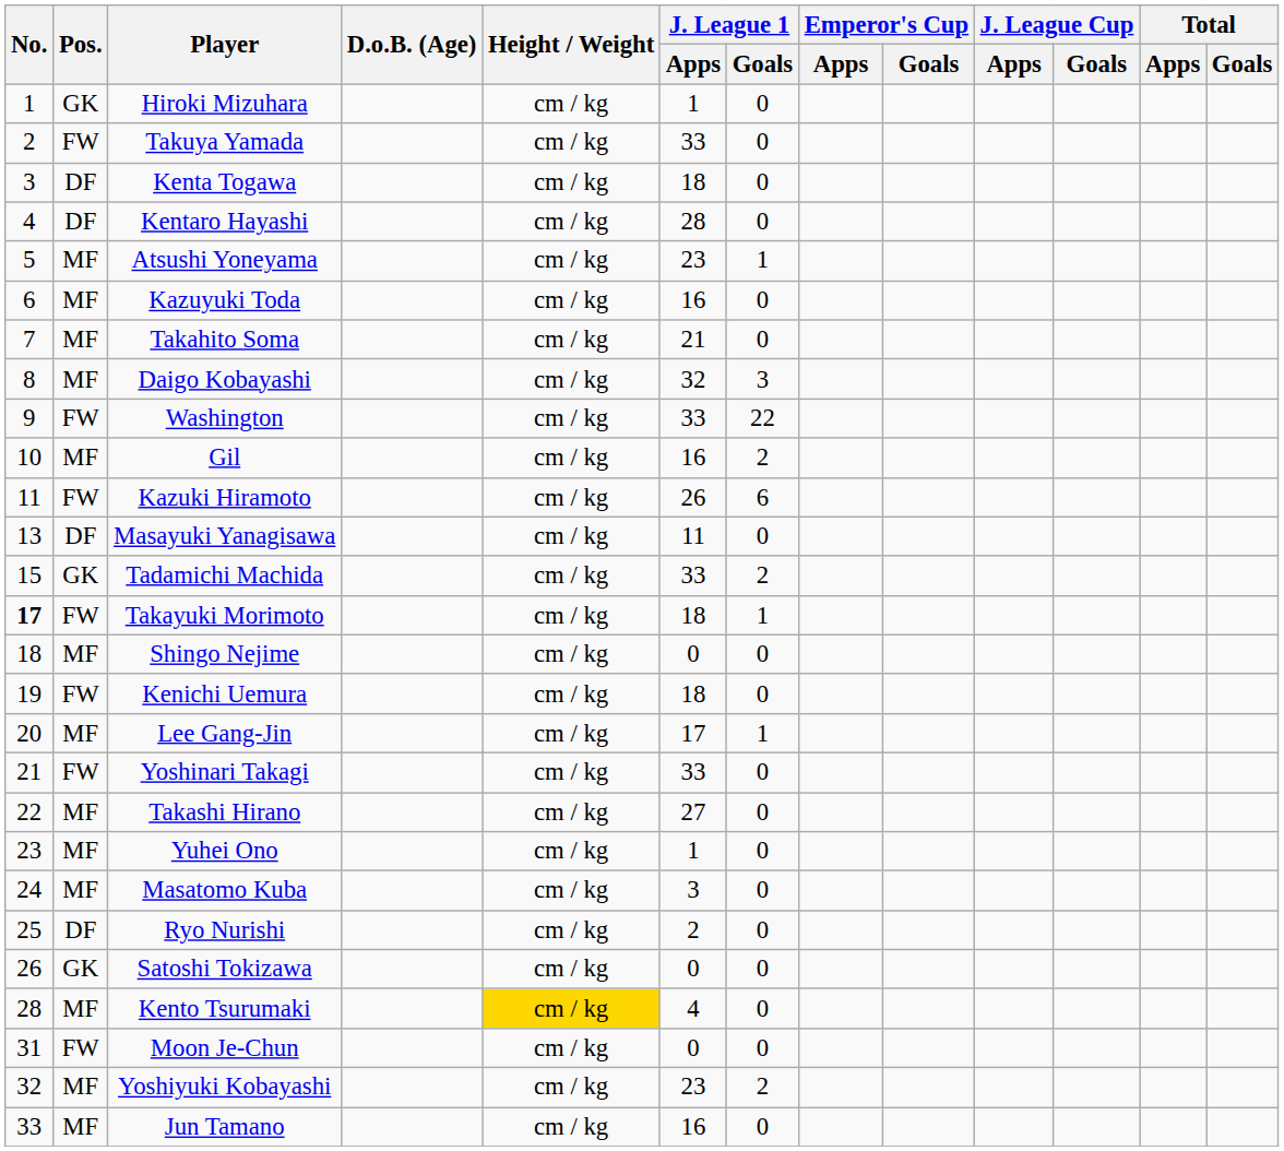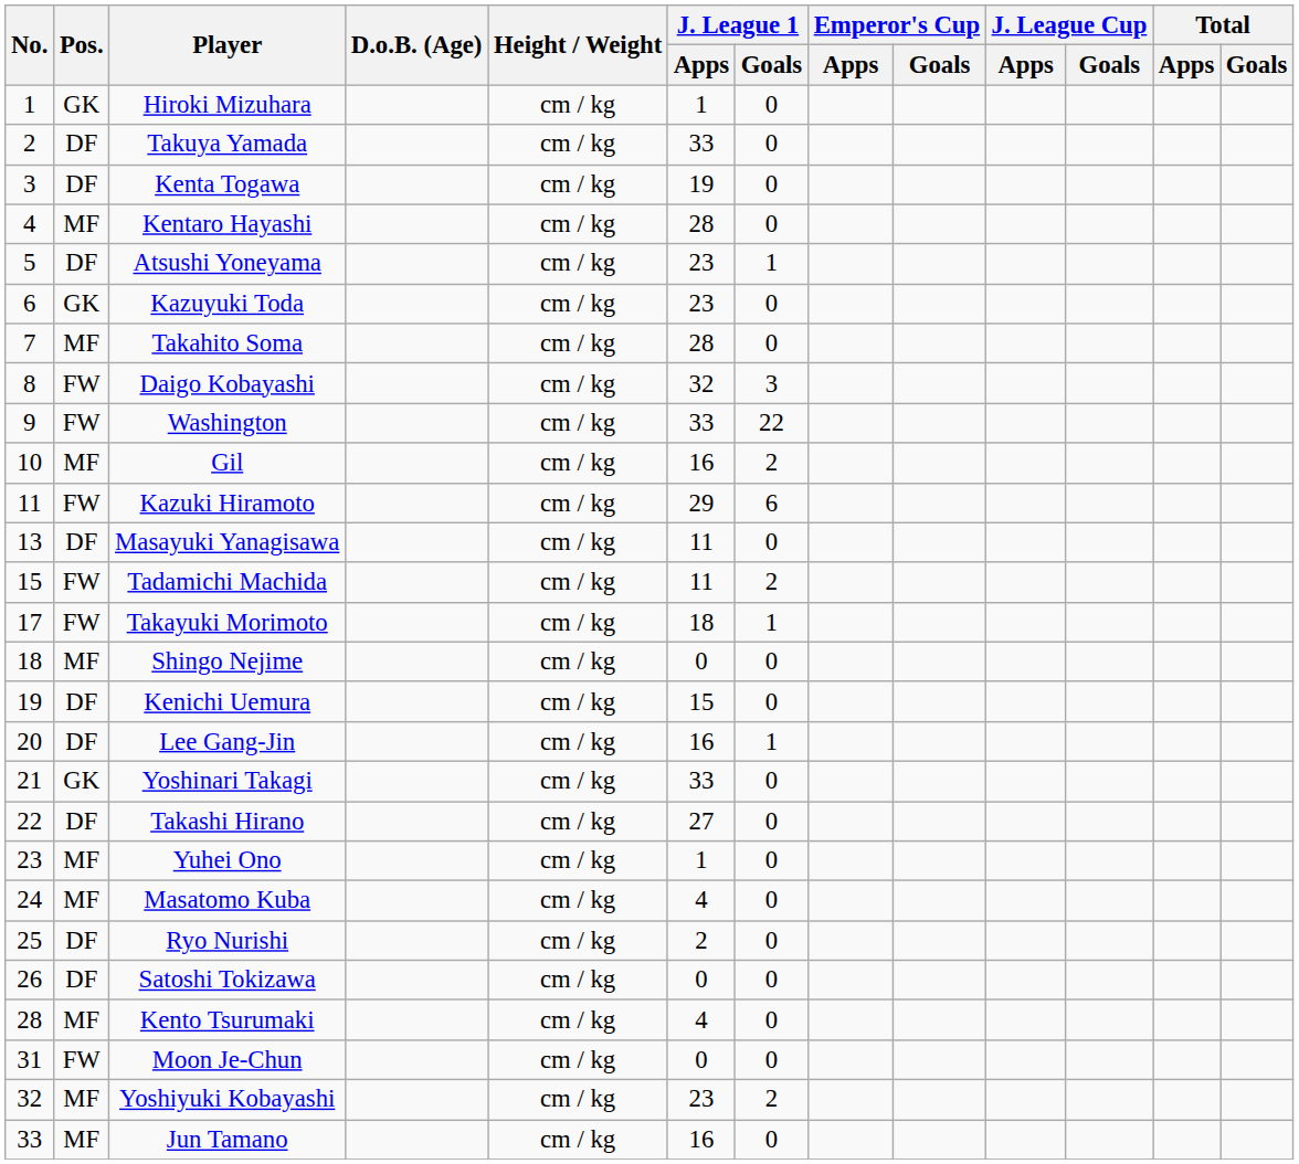Takuya Yamada | Pos.: FW -> DF
Kenta Togawa | J. League 1 / Apps: 18 -> 19
Kentaro Hayashi | Pos.: DF -> MF
Atsushi Yoneyama | Pos.: MF -> DF
Kazuyuki Toda | Pos.: MF -> GK
Kazuyuki Toda | J. League 1 / Apps: 16 -> 23
Takahito Soma | J. League 1 / Apps: 21 -> 28
Daigo Kobayashi | Pos.: MF -> FW
Kazuki Hiramoto | J. League 1 / Apps: 26 -> 29
Tadamichi Machida | Pos.: GK -> FW
Tadamichi Machida | J. League 1 / Apps: 33 -> 11
Takayuki Morimoto | No.: bold -> normal
Kenichi Uemura | Pos.: FW -> DF
Kenichi Uemura | J. League 1 / Apps: 18 -> 15
Lee Gang-Jin | Pos.: MF -> DF
Lee Gang-Jin | J. League 1 / Apps: 17 -> 16
Yoshinari Takagi | Pos.: FW -> GK
Takashi Hirano | Pos.: MF -> DF
Masatomo Kuba | J. League 1 / Apps: 3 -> 4
Satoshi Tokizawa | Pos.: GK -> DF
Kento Tsurumaki | Height / Weight: gold background -> no background
